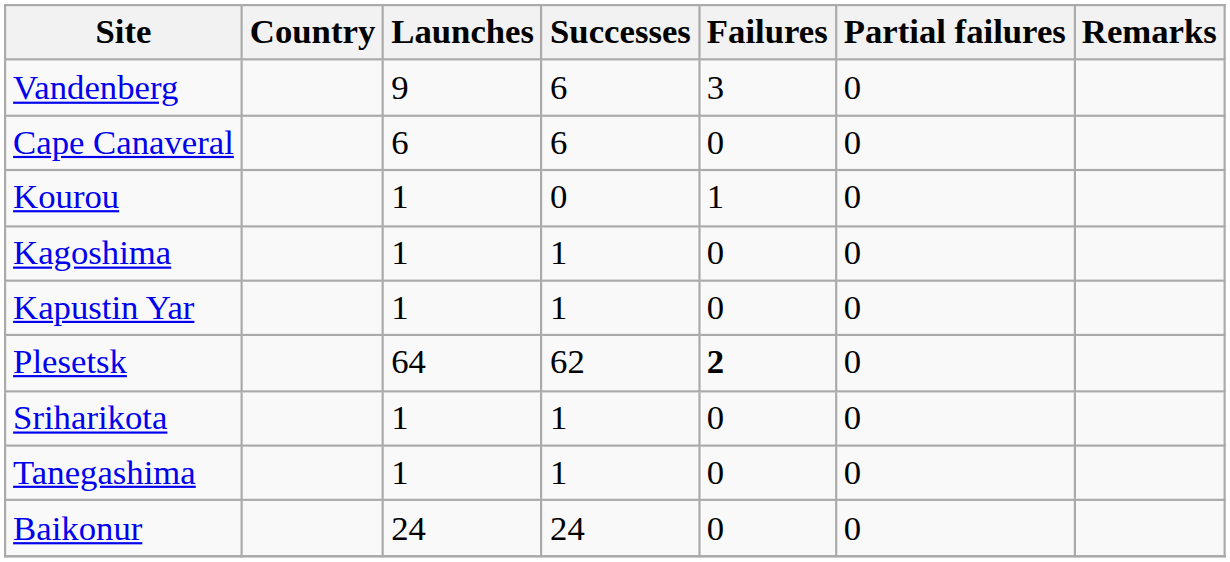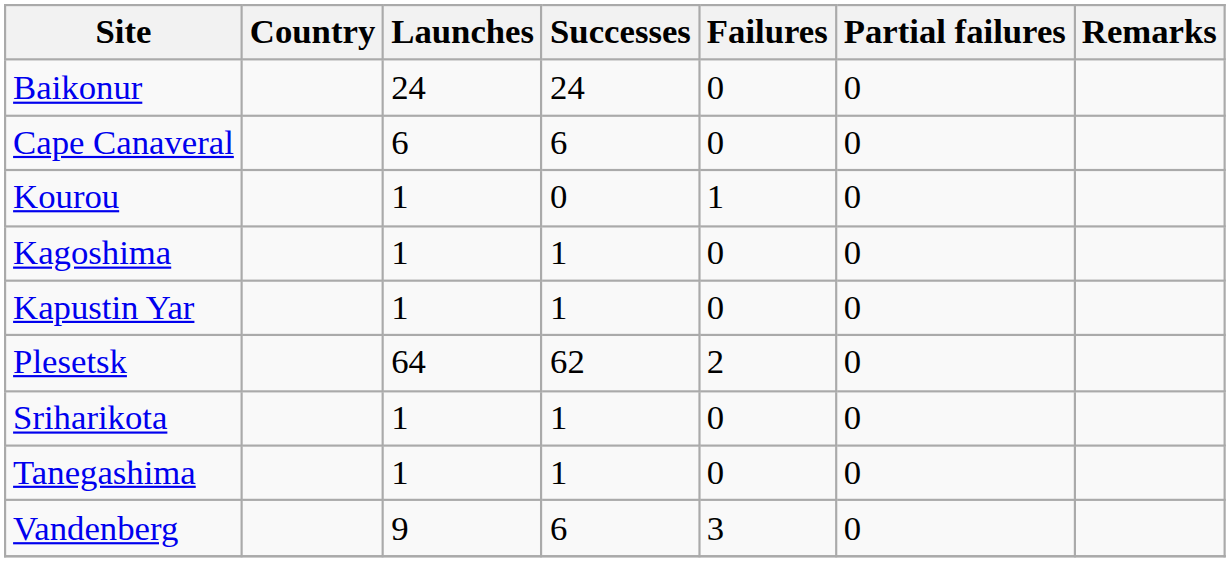rows swapped: Baikonur <-> Vandenberg
Plesetsk | Failures: bold -> normal
